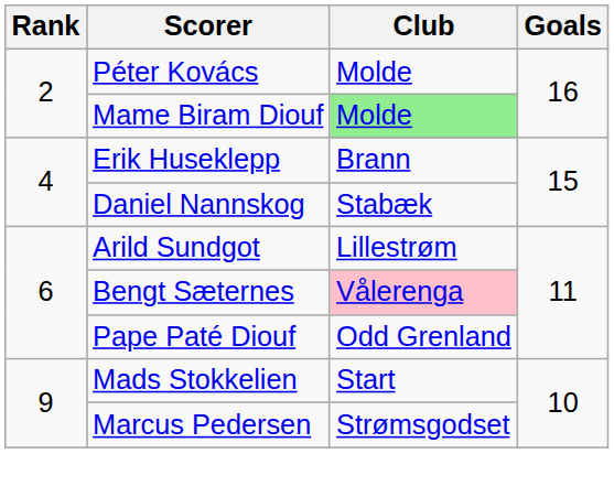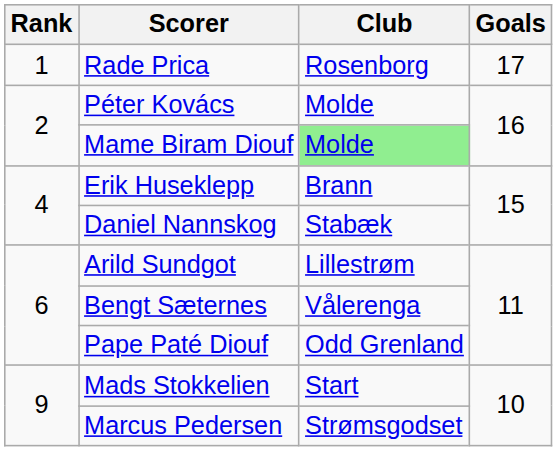+ row: 1 | Rade Prica | Rosenborg | 17
Bengt Sæternes | Club: pink background -> no background
